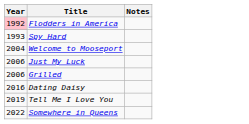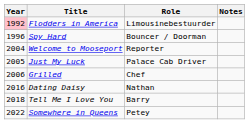+ column: Role | Limousinebestuurder | Bouncer / Doorman | Reporter | Palace Cab Driver | Chef | Nathan | Barry | Petey
Spy Hard | Year: 1993 -> 1996
Just My Luck | Year: 2006 -> 2005
Tell Me I Love You | Year: 2019 -> 2018
